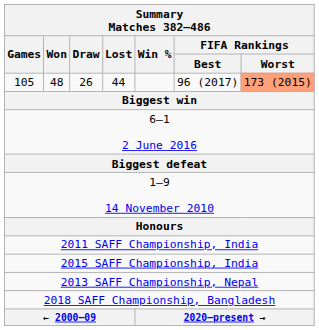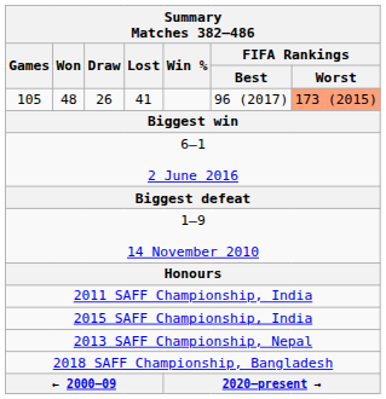105 | Lost: 44 -> 41
